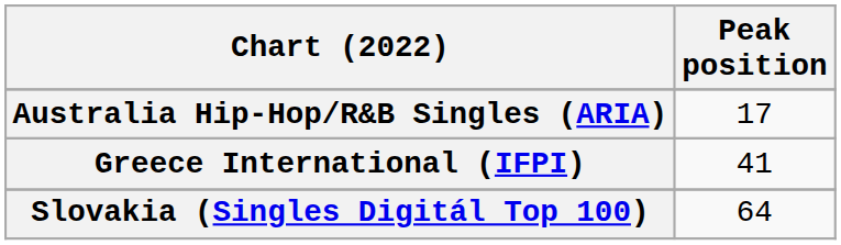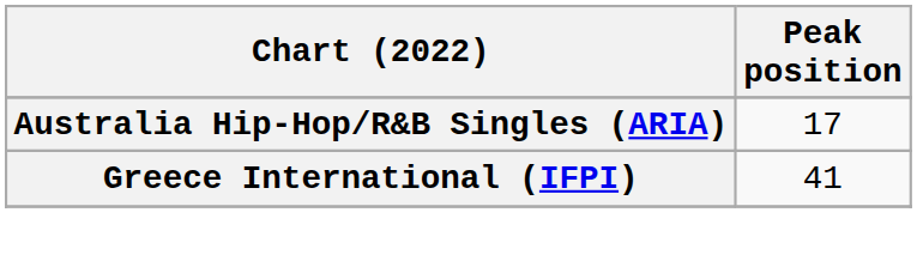- row: Slovakia (Singles Digitál Top 100) | 64
